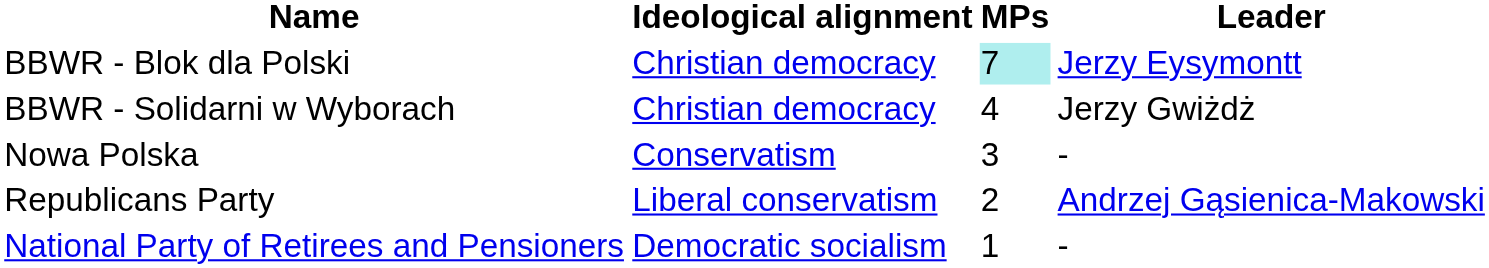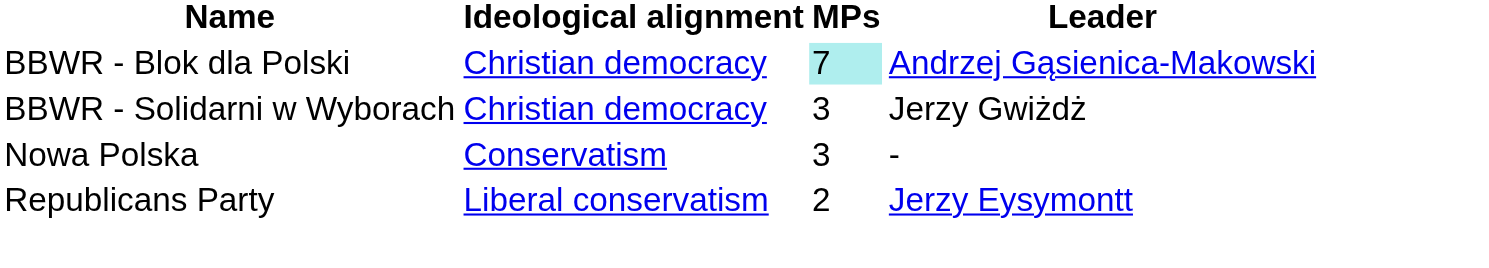BBWR - Blok dla Polski | Leader: Jerzy Eysymontt -> Andrzej Gąsienica-Makowski
BBWR - Solidarni w Wyborach | MPs: 4 -> 3
Republicans Party | Leader: Andrzej Gąsienica-Makowski -> Jerzy Eysymontt
- row: National Party of Retirees and Pensioners | Democratic socialism | 1 | -
